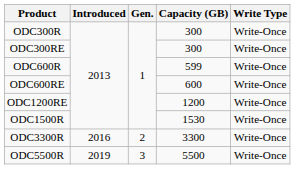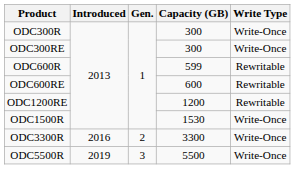ODC600R | Write Type: Write-Once -> Rewritable
ODC600RE | Write Type: Write-Once -> Rewritable
ODC1200RE | Write Type: Write-Once -> Rewritable
